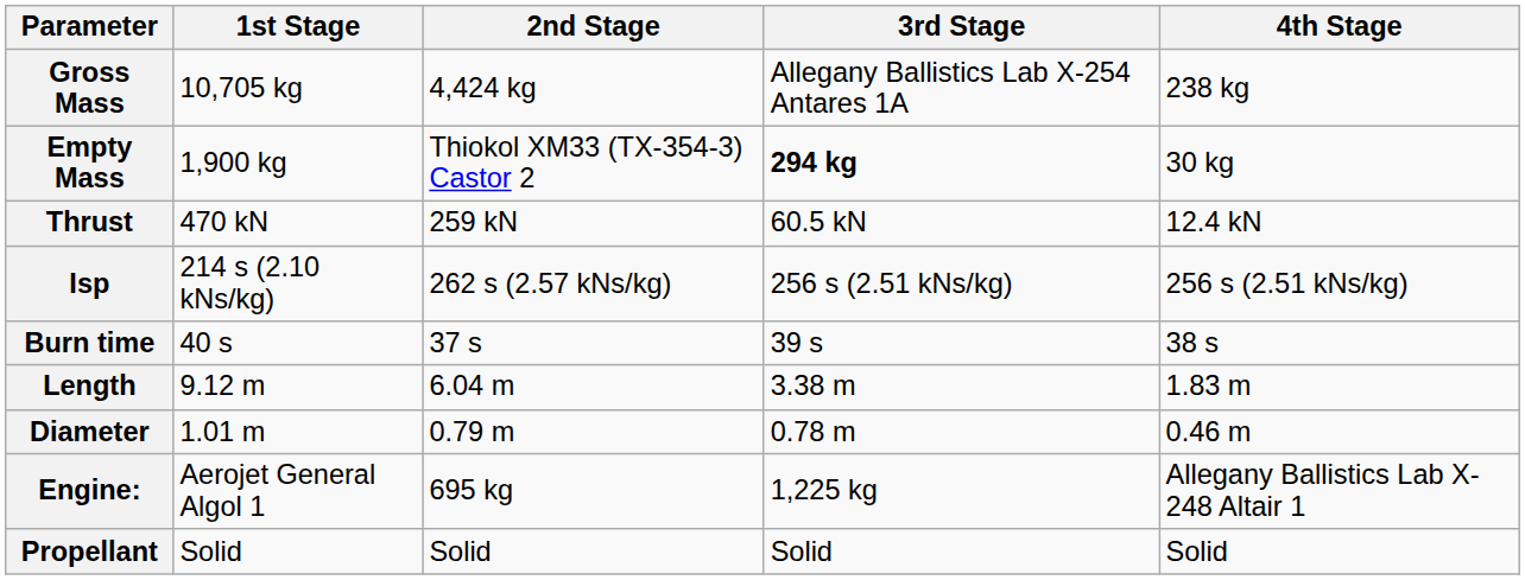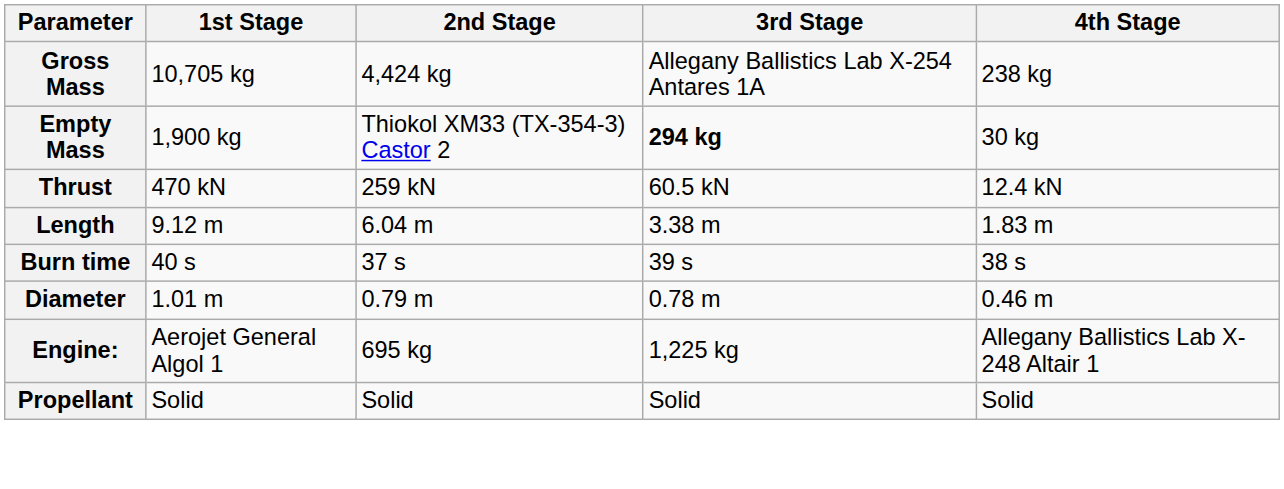- row: Isp | 214 s (2.10 kNs/kg) | 262 s (2.57 kNs/kg) | 256 s (2.51 kNs/kg) | 256 s (2.51 kNs/kg)
rows swapped: Burn time <-> Length
